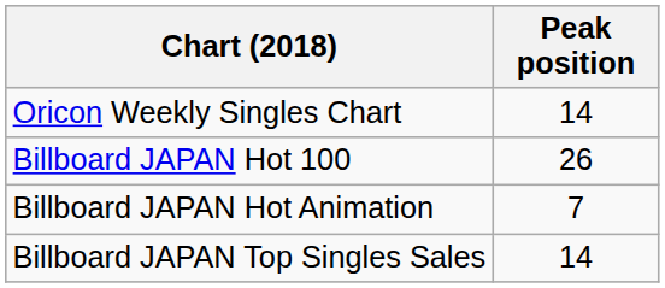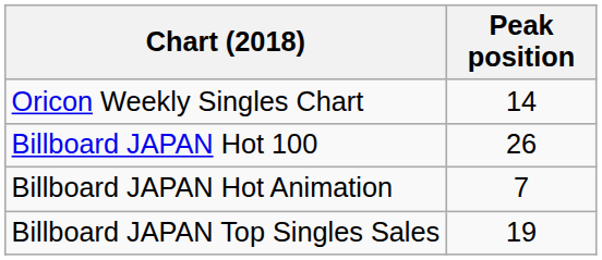Billboard JAPAN Top Singles Sales | Peak position: 14 -> 19
